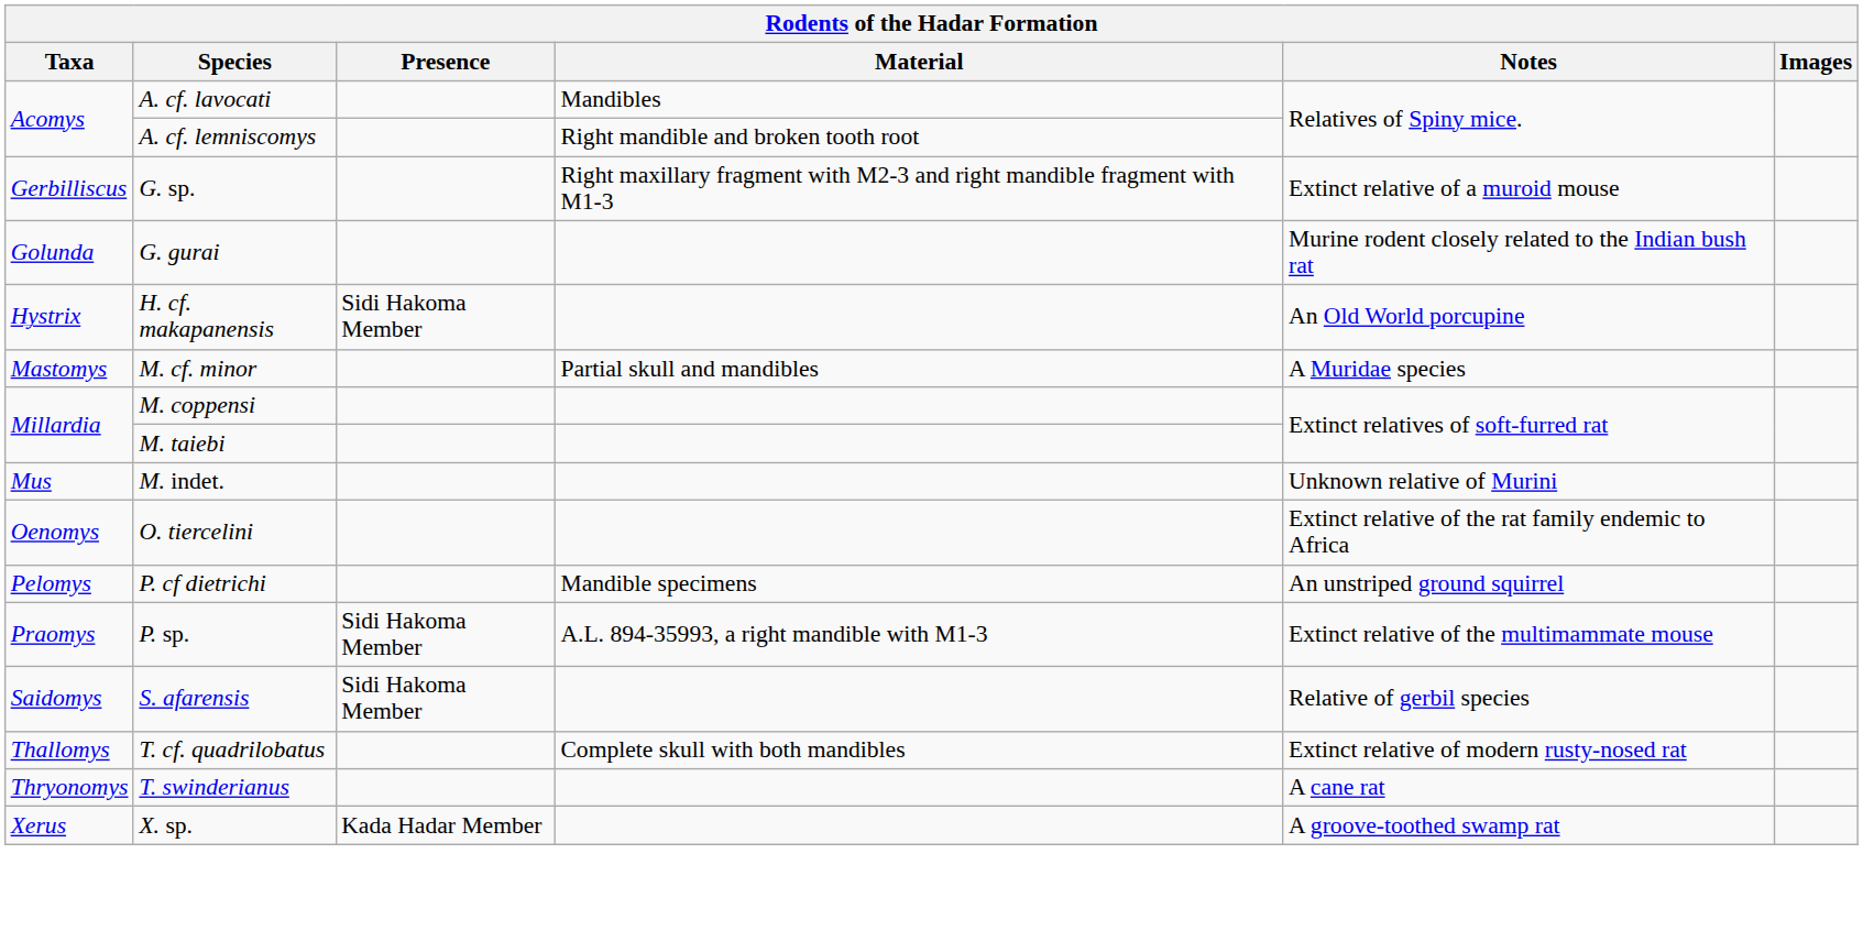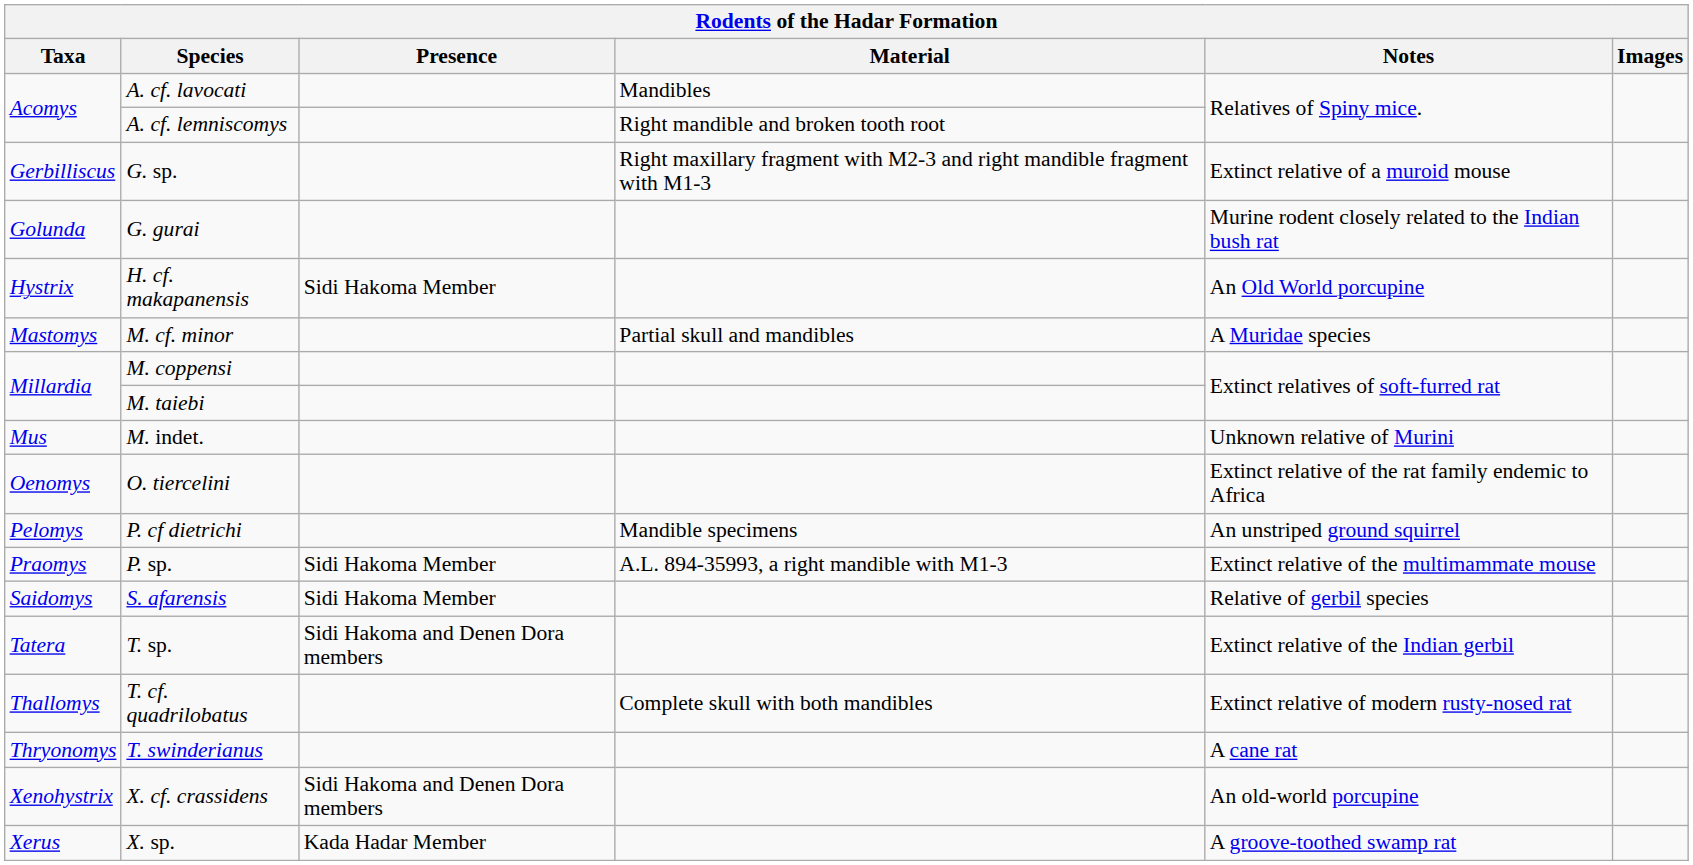+ row: Tatera | T. sp. | Sidi Hakoma and Denen Dora members | Extinct relative of the Indian gerbil
+ row: Xenohystrix | X. cf. crassidens | Sidi Hakoma and Denen Dora members | An old-world porcupine
